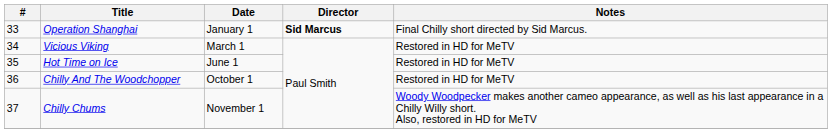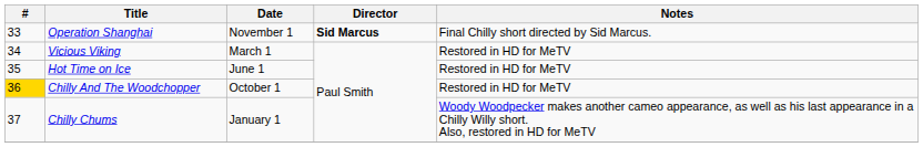Operation Shanghai | Date: January 1 -> November 1
Chilly And The Woodchopper | #: no background -> gold background
Chilly Chums | Date: November 1 -> January 1
